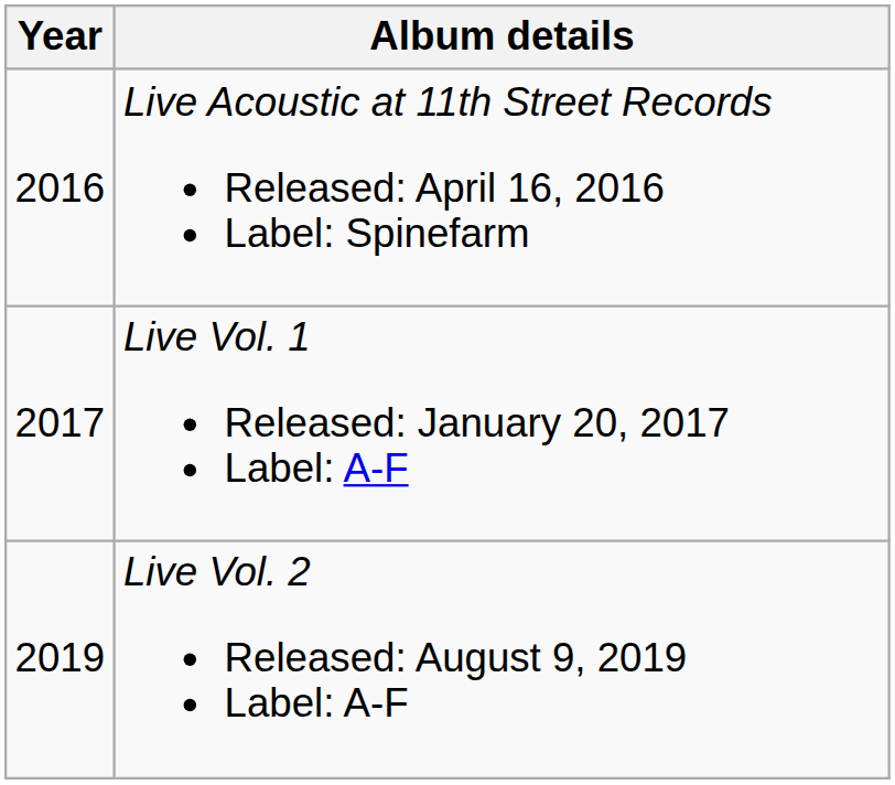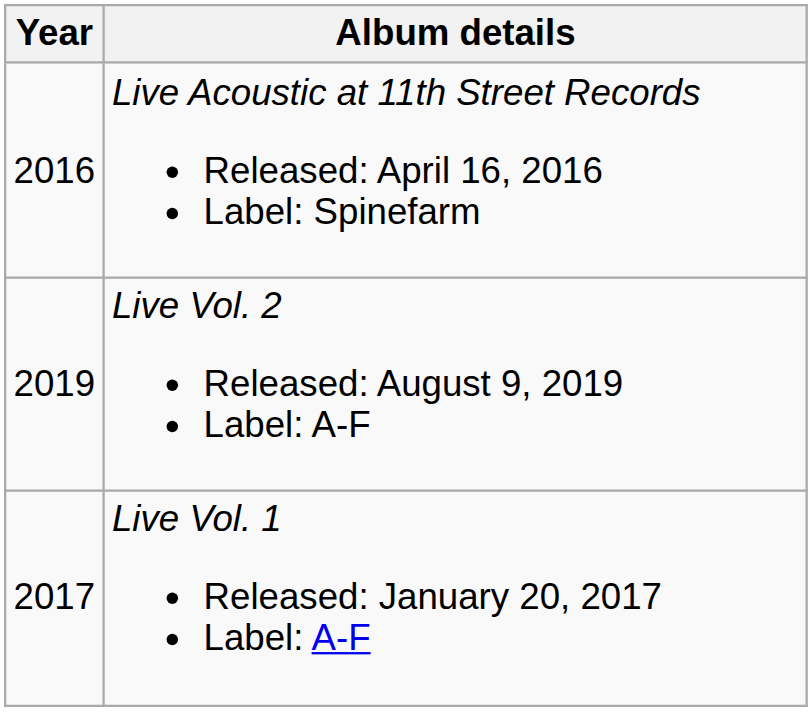rows swapped: Live Vol. 1 Released: January 20, 2017 Label: A-F <-> Live Vol. 2 Released: August 9, 2019 Label: A-F
